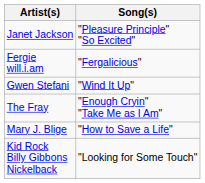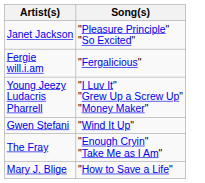+ row: Young Jeezy Ludacris Pharrell | "I Luv It" "Grew Up a Screw Up" "Money Maker"
- row: Kid Rock Billy Gibbons Nickelback | "Looking for Some Touch"
